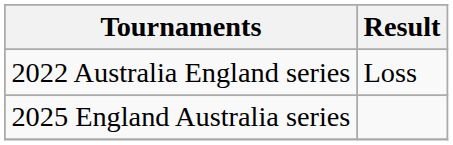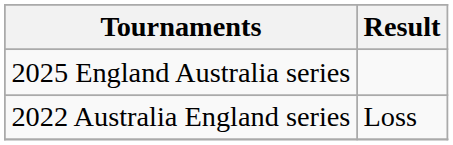rows swapped: 2022 Australia England series <-> 2025 England Australia series
